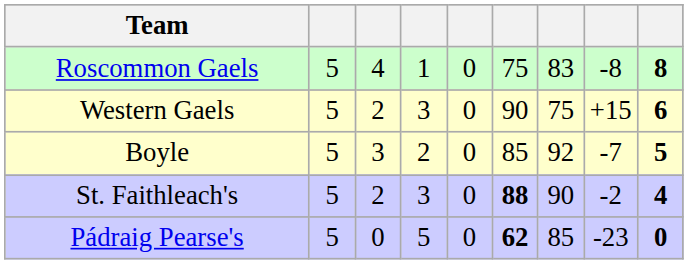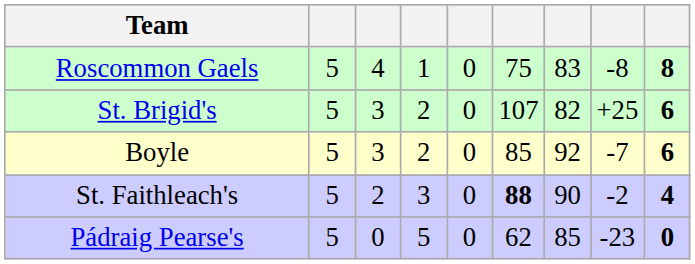+ row: St. Brigid's | 5 | 3 | 2 | 0 | 107 | 82 | +25 | 6
- row: Western Gaels | 5 | 2 | 3 | 0 | 90 | 75 | +15 | 6
Boyle | column 9: 5 -> 6
Pádraig Pearse's | column 6: bold -> normal
